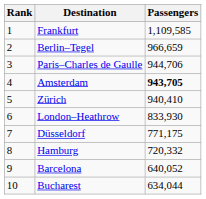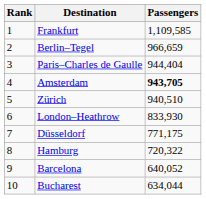Paris–Charles de Gaulle | Passengers: 944,706 -> 944,404
Zürich | Passengers: 940,410 -> 940,510
Hamburg | Passengers: 720,332 -> 720,322
